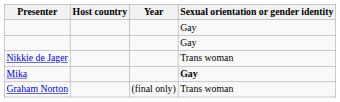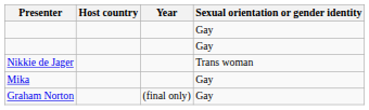Mika | Sexual orientation or gender identity: bold -> normal
Graham Norton | Sexual orientation or gender identity: Trans woman -> Gay
